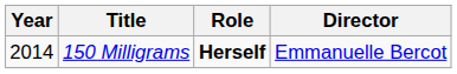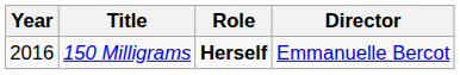150 Milligrams | Year: 2014 -> 2016
